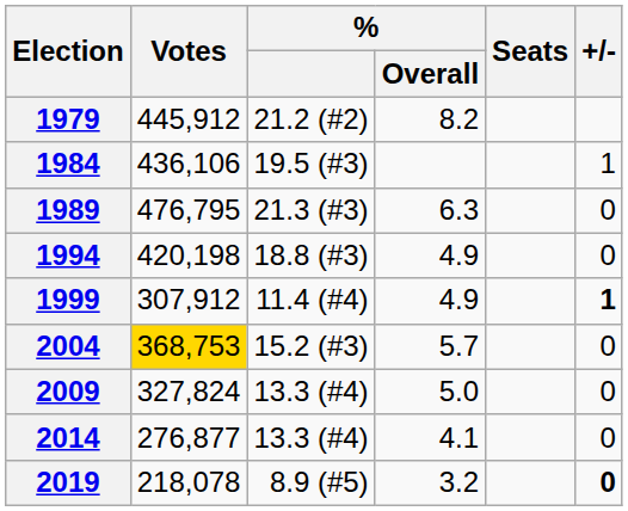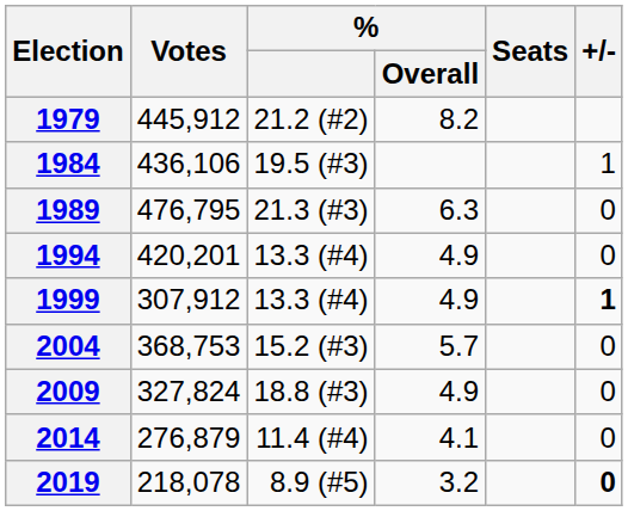1994 | Votes: 420,198 -> 420,201
1994 | %: 18.8 (#3) -> 13.3 (#4)
1999 | %: 11.4 (#4) -> 13.3 (#4)
2004 | Votes: gold background -> no background
2009 | %: 13.3 (#4) -> 18.8 (#3)
2009 | % / Overall: 5.0 -> 4.9
2014 | Votes: 276,877 -> 276,879
2014 | %: 13.3 (#4) -> 11.4 (#4)
